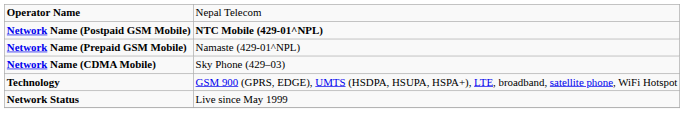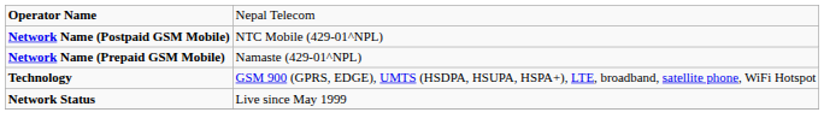Network Name (Postpaid GSM Mobile) | column 2: bold -> normal
- row: Network Name (CDMA Mobile) | Sky Phone (429–03)
